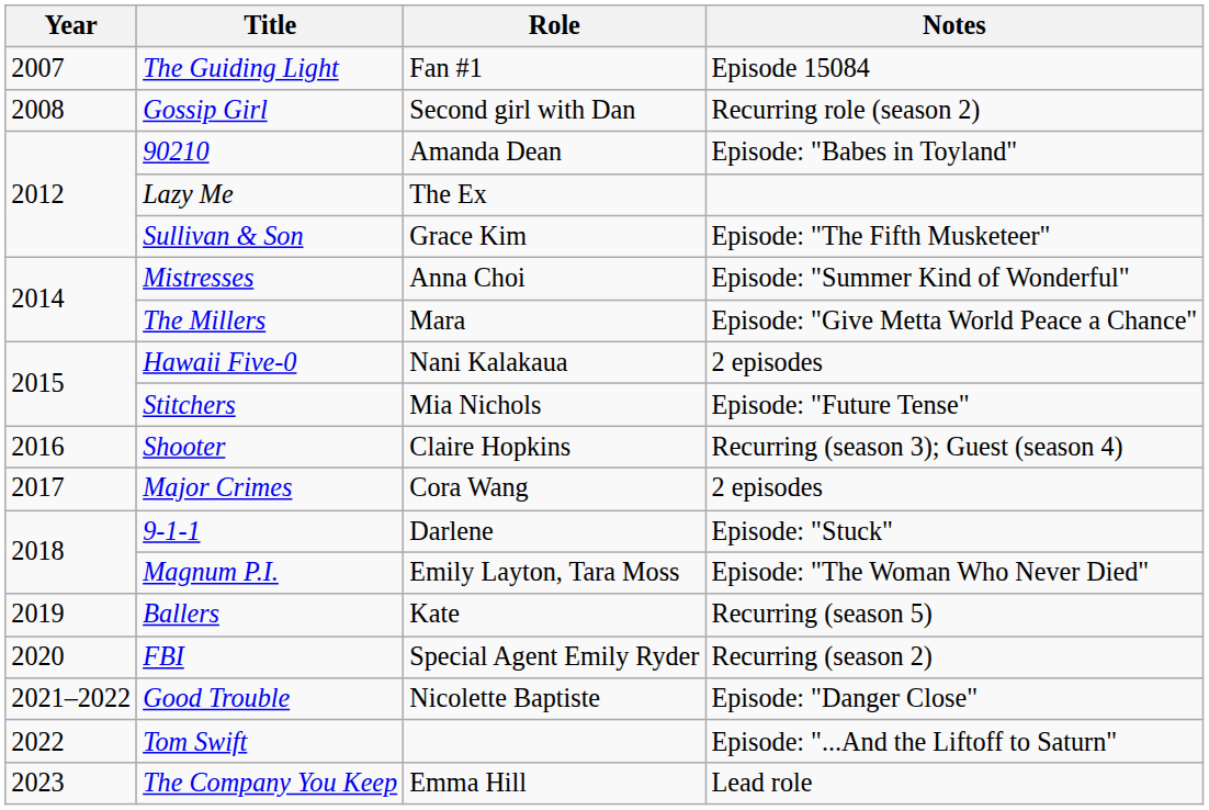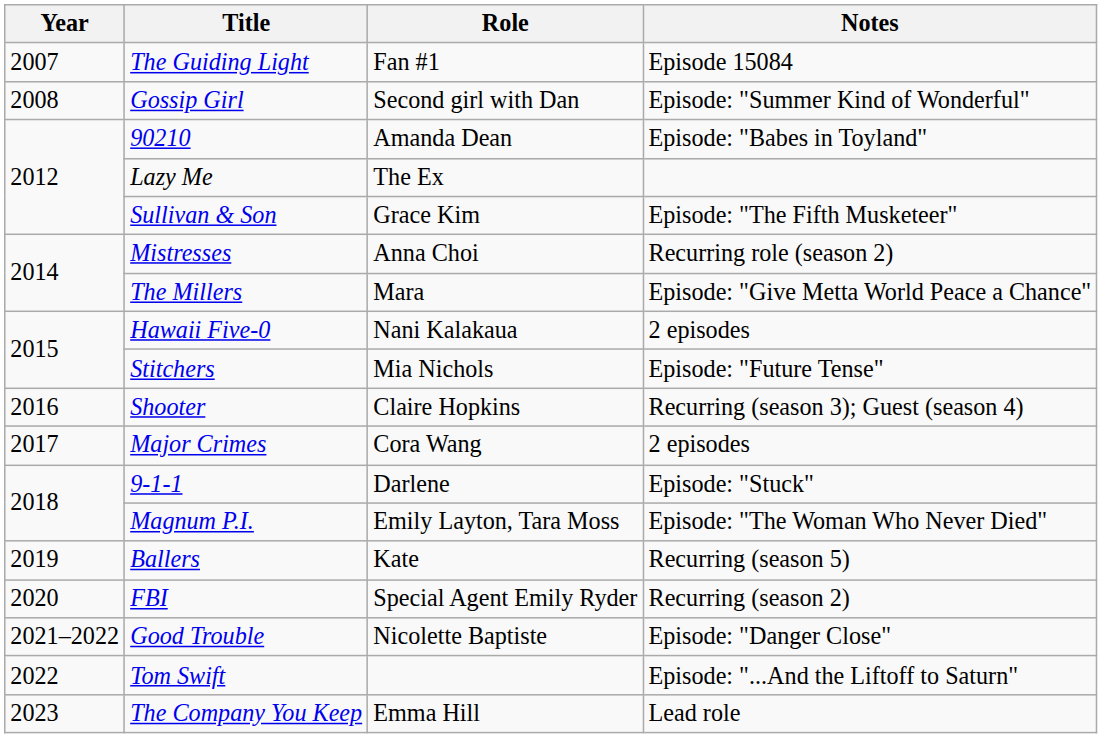Gossip Girl | Notes: Recurring role (season 2) -> Episode: "Summer Kind of Wonderful"
Mistresses | Notes: Episode: "Summer Kind of Wonderful" -> Recurring role (season 2)
